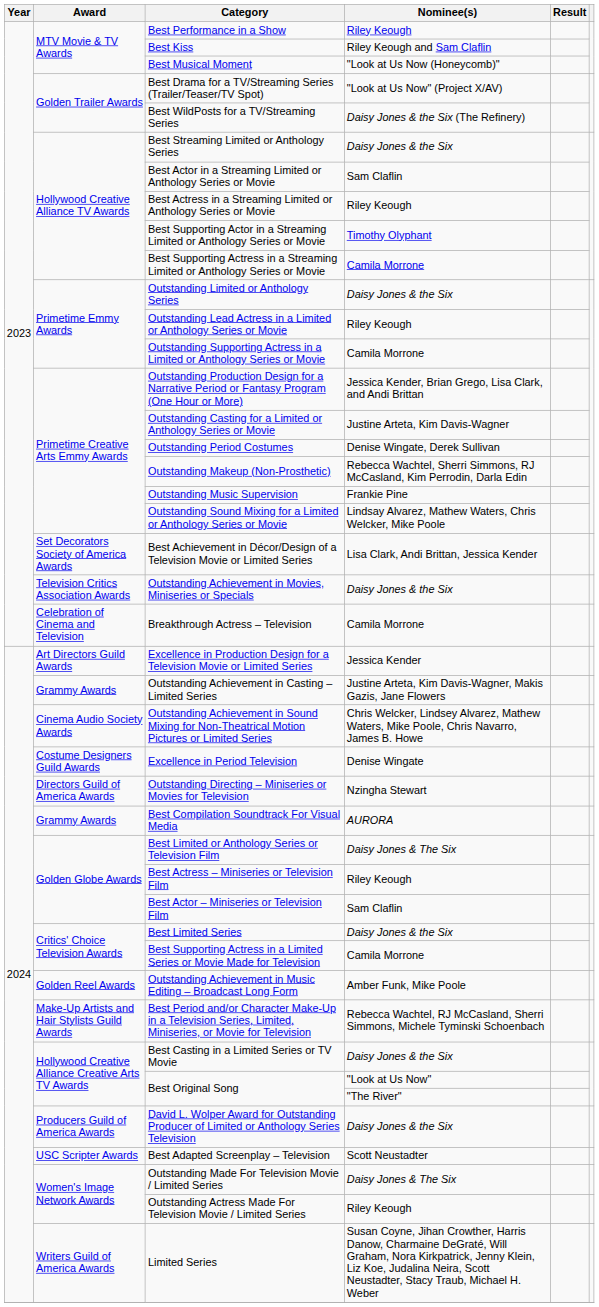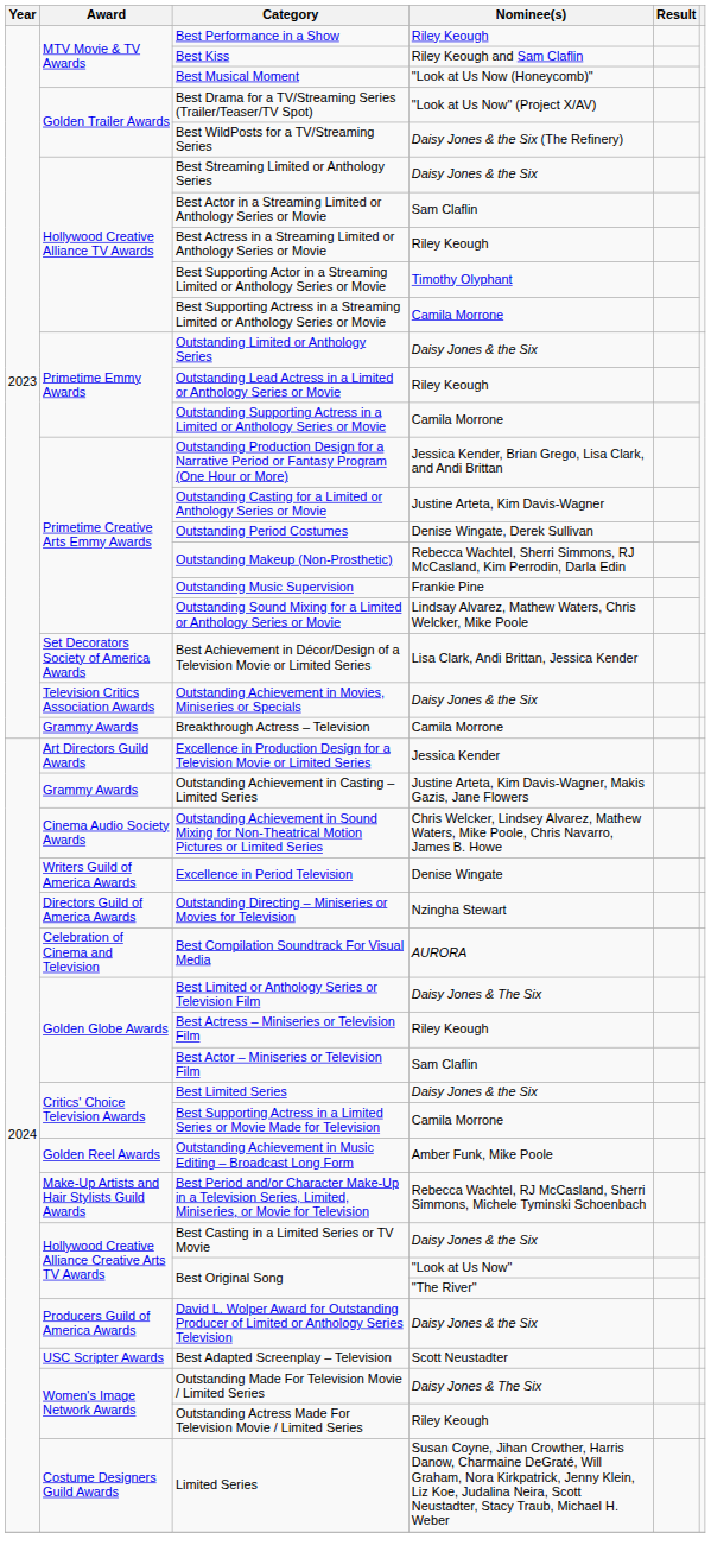Breakthrough Actress – Television | Award: Celebration of Cinema and Television -> Grammy Awards
Excellence in Period Television | Award: Costume Designers Guild Awards -> Writers Guild of America Awards
Best Compilation Soundtrack For Visual Media | Award: Grammy Awards -> Celebration of Cinema and Television
Limited Series | Award: Writers Guild of America Awards -> Costume Designers Guild Awards
